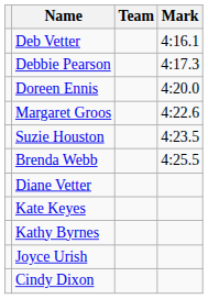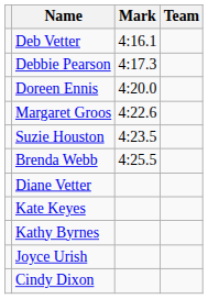columns swapped: Team <-> Mark
